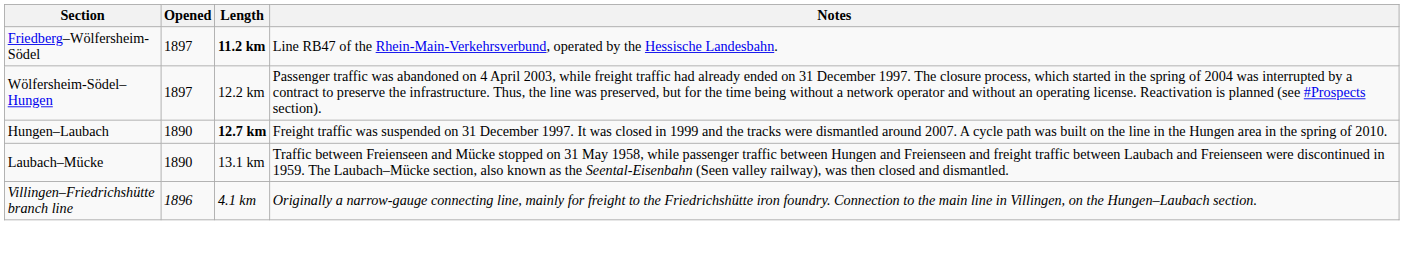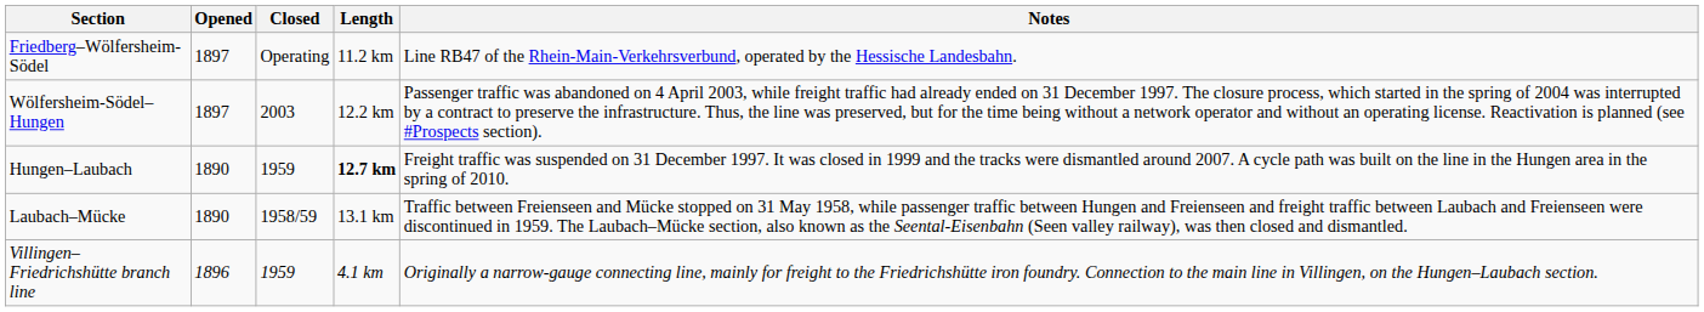+ column: Closed | Operating | 2003 | 1959 | 1958/59 | 1959
Friedberg–Wölfersheim-Södel | Length: bold -> normal
